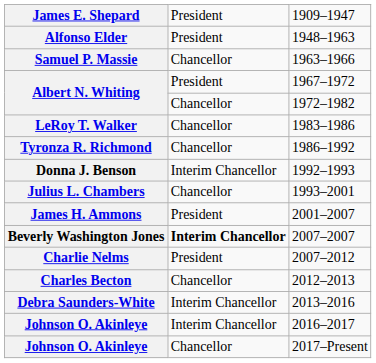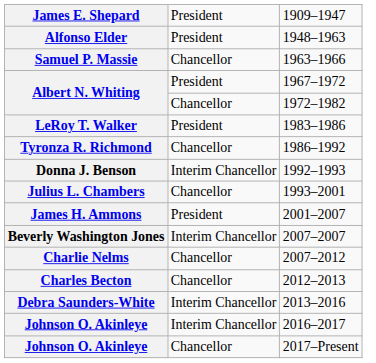1983–1986 | column 2: Chancellor -> President
2007–2007 | column 2: bold -> normal
2007–2012 | column 2: President -> Chancellor
